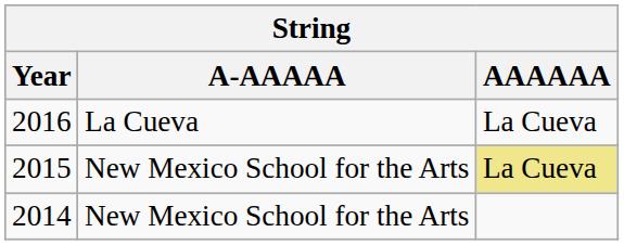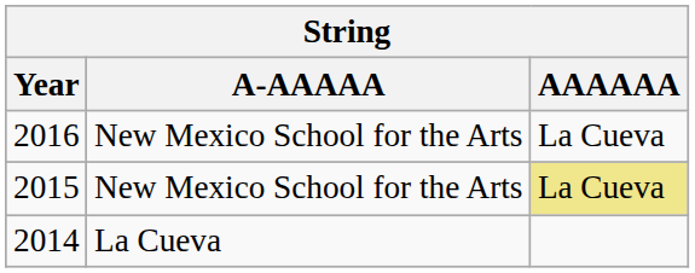2016 | A-AAAAA: La Cueva -> New Mexico School for the Arts
2014 | A-AAAAA: New Mexico School for the Arts -> La Cueva
